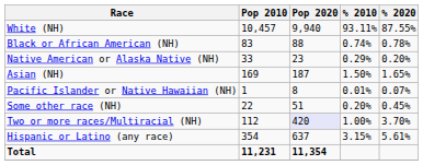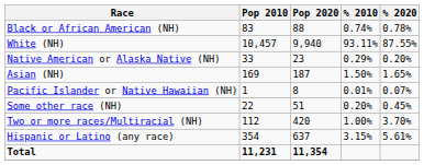rows swapped: White (NH) <-> Black or African American (NH)
Two or more races/Multiracial (NH) | Pop 2020: lavender background -> no background
